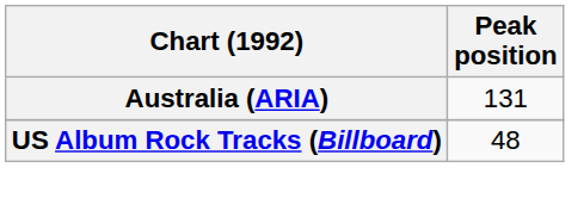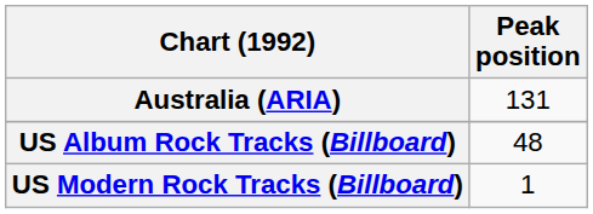+ row: US Modern Rock Tracks (Billboard) | 1
